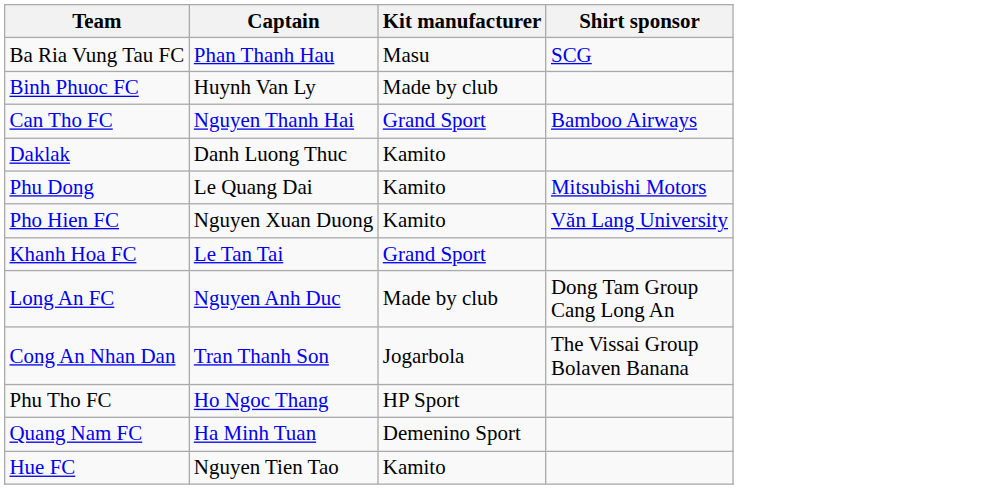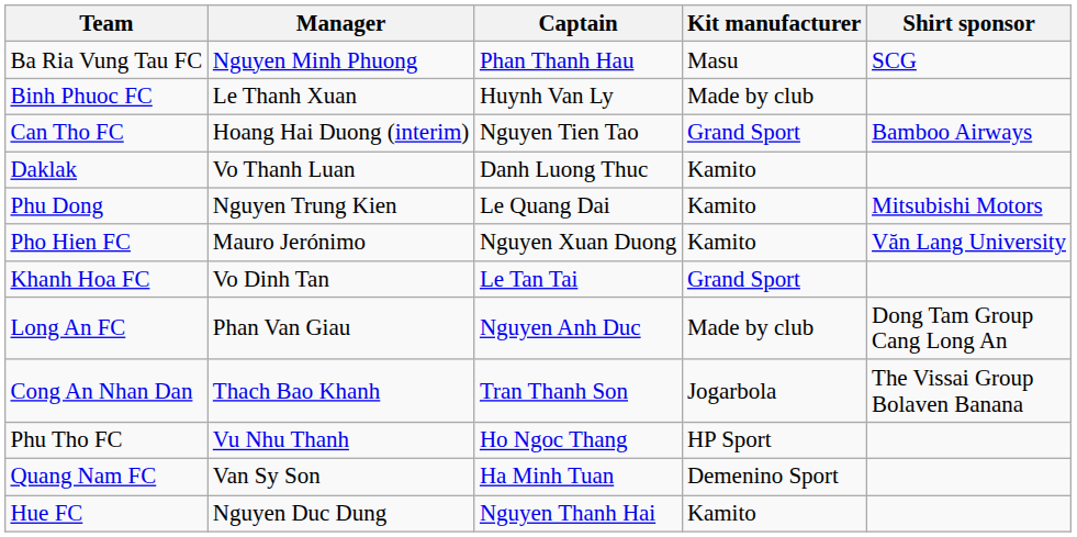+ column: Manager | Nguyen Minh Phuong | Le Thanh Xuan | Hoang Hai Duong (interim) | Vo Thanh Luan | Nguyen Trung Kien | Mauro Jerónimo | Vo Dinh Tan | Phan Van Giau | Thach Bao Khanh | Vu Nhu Thanh | Van Sy Son | Nguyen Duc Dung
Can Tho FC | Captain: Nguyen Thanh Hai -> Nguyen Tien Tao
Hue FC | Captain: Nguyen Tien Tao -> Nguyen Thanh Hai
